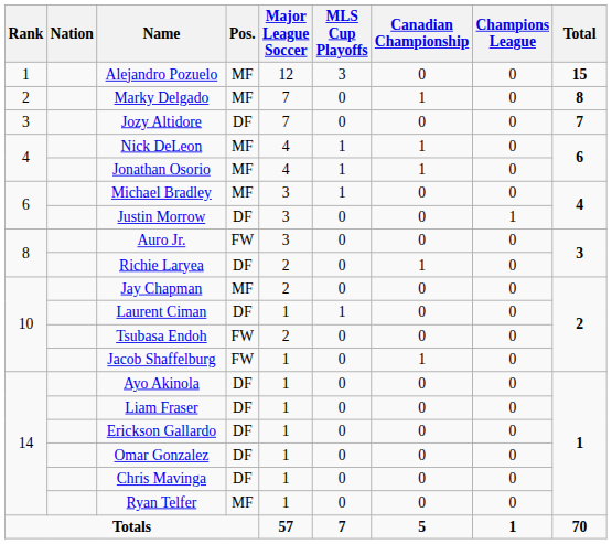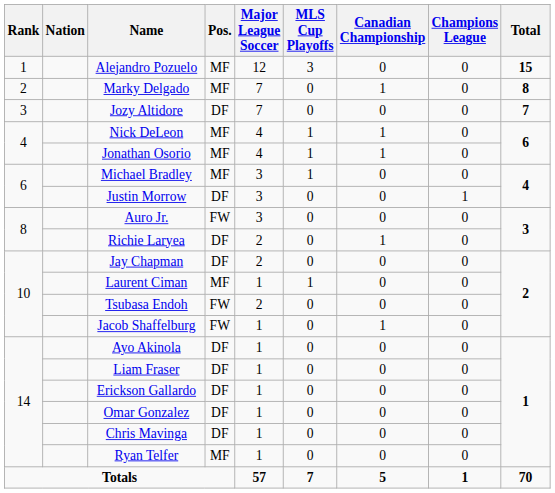Jay Chapman | Pos.: MF -> DF
Laurent Ciman | Pos.: DF -> MF
